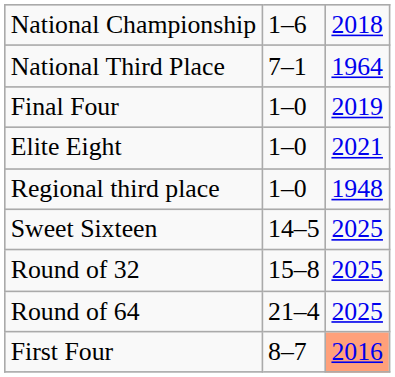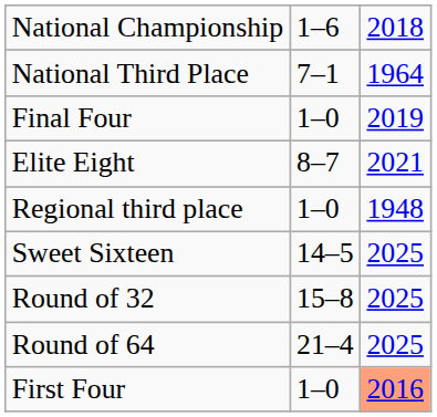Elite Eight | column 2: 1–0 -> 8–7
First Four | column 2: 8–7 -> 1–0
